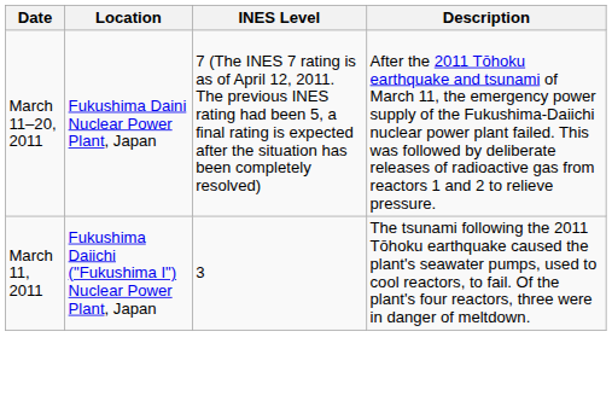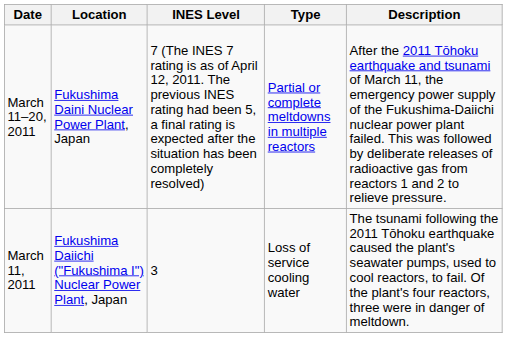+ column: Type | Partial or complete meltdowns in multiple reactors | Loss of service cooling water
